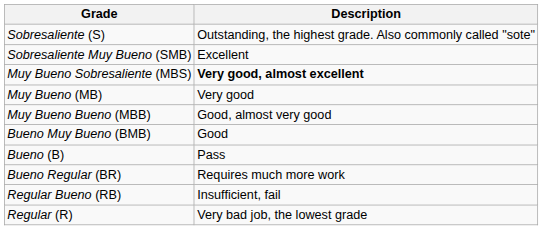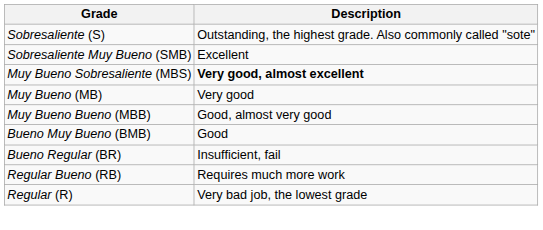- row: Bueno (B) | Pass
Bueno Regular (BR) | Description: Requires much more work -> Insufficient, fail
Regular Bueno (RB) | Description: Insufficient, fail -> Requires much more work
